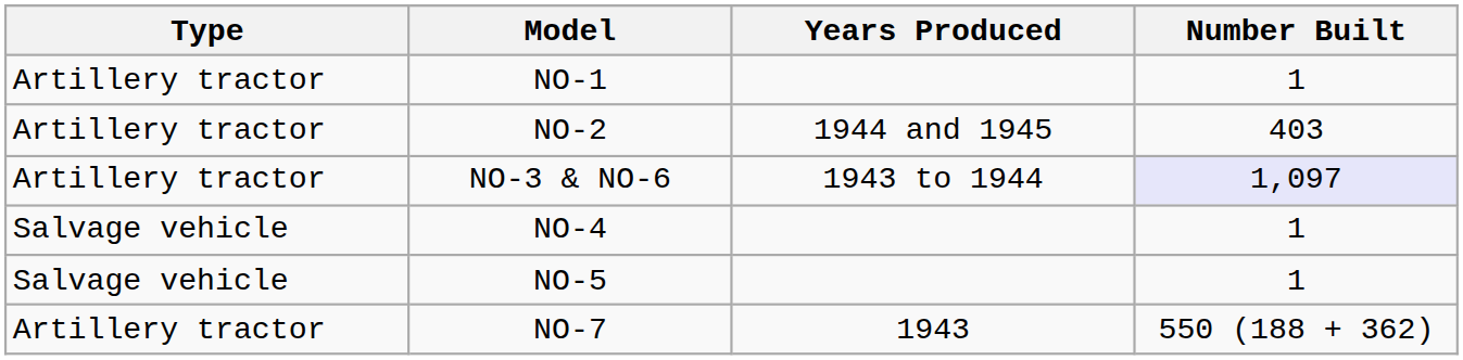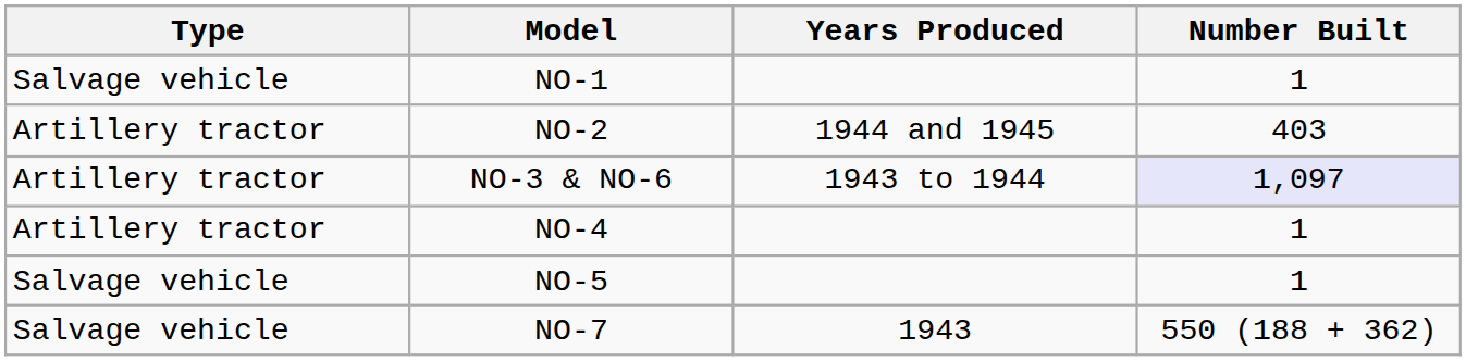NO-1 | Type: Artillery tractor -> Salvage vehicle
NO-4 | Type: Salvage vehicle -> Artillery tractor
NO-7 | Type: Artillery tractor -> Salvage vehicle
